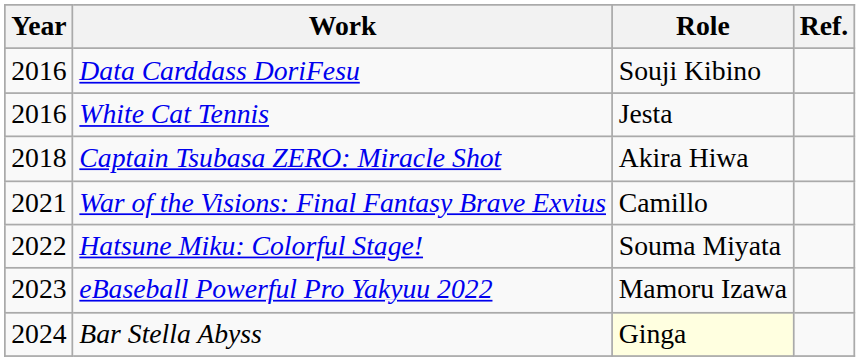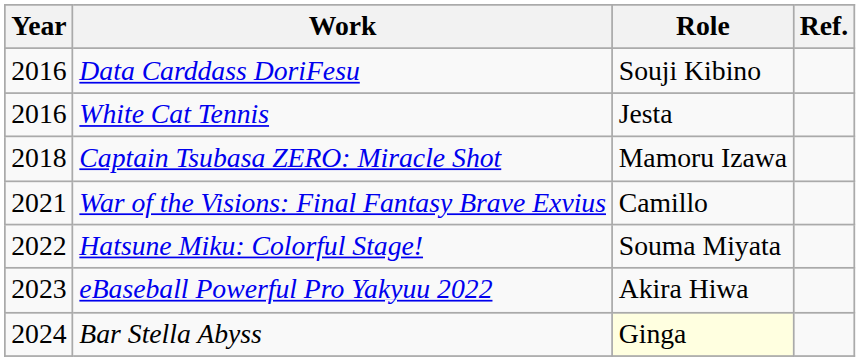Captain Tsubasa ZERO: Miracle Shot | Role: Akira Hiwa -> Mamoru Izawa
eBaseball Powerful Pro Yakyuu 2022 | Role: Mamoru Izawa -> Akira Hiwa
